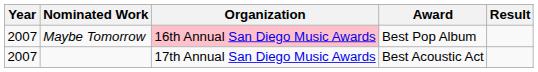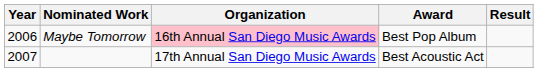Maybe Tomorrow | Year: 2007 -> 2006
